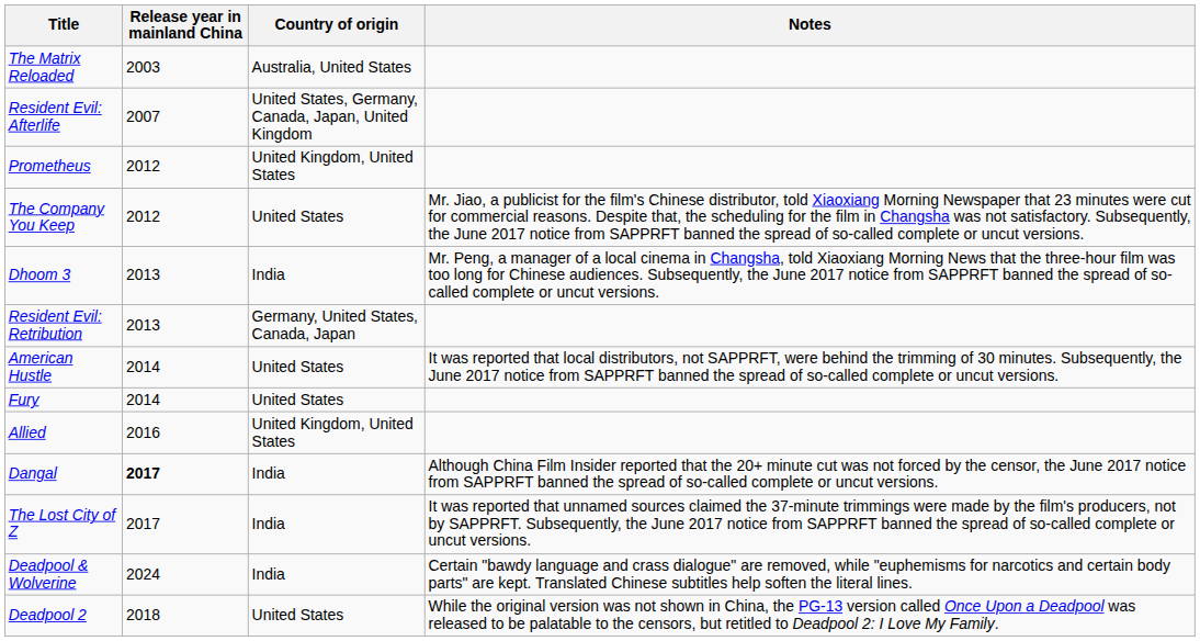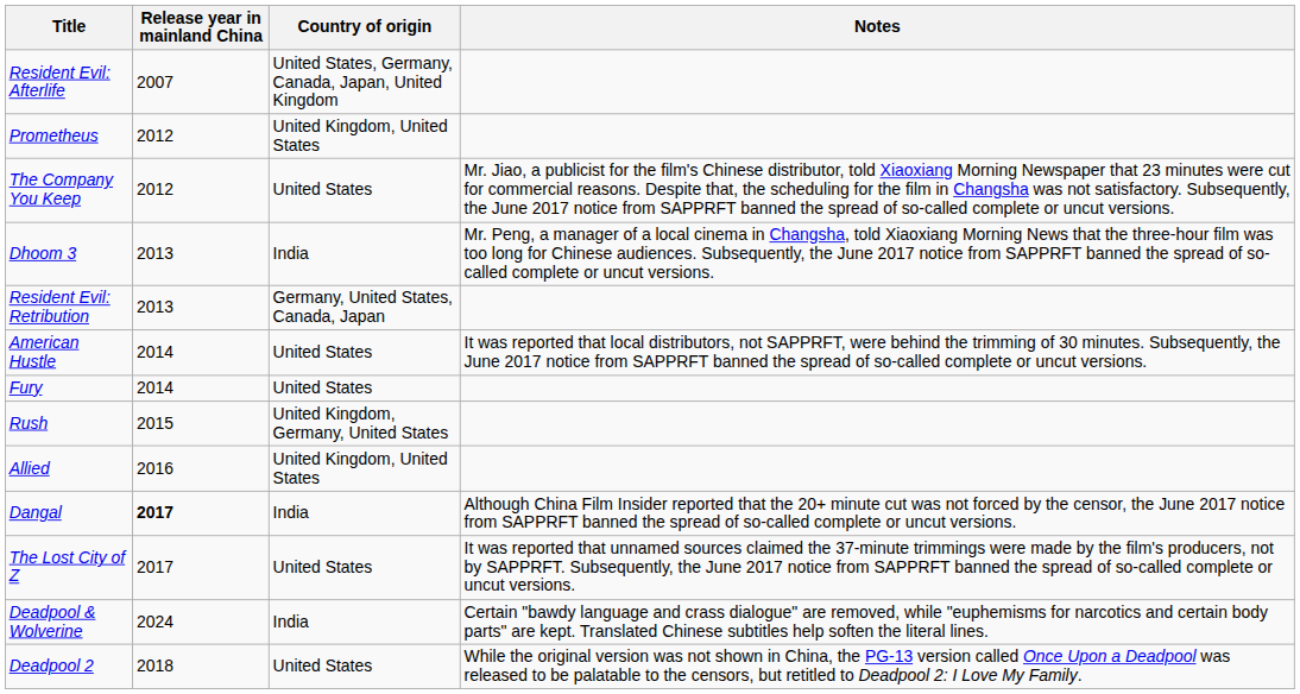- row: The Matrix Reloaded | 2003 | Australia, United States
+ row: Rush | 2015 | United Kingdom, Germany, United States
The Lost City of Z | Country of origin: India -> United States
